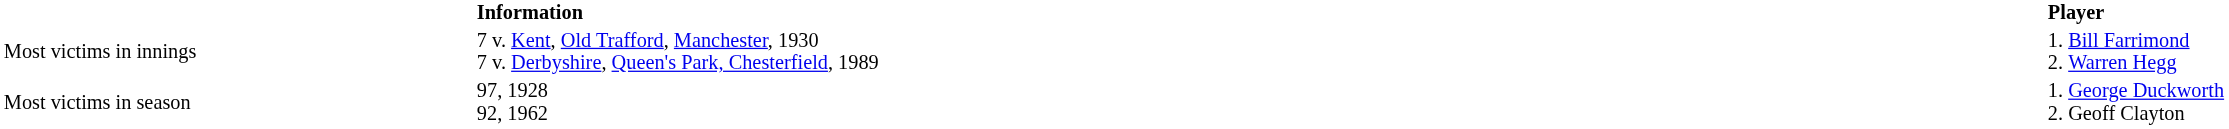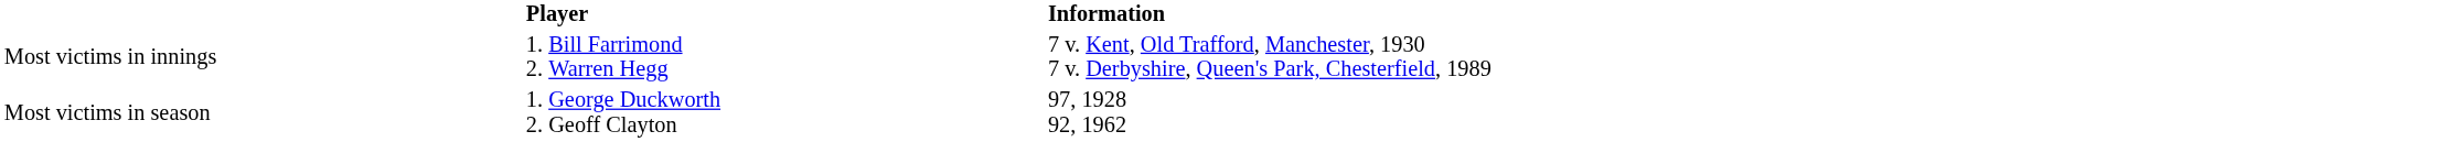columns swapped: Player <-> Information
